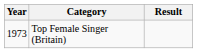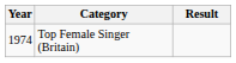Top Female Singer (Britain) | Year: 1973 -> 1974
